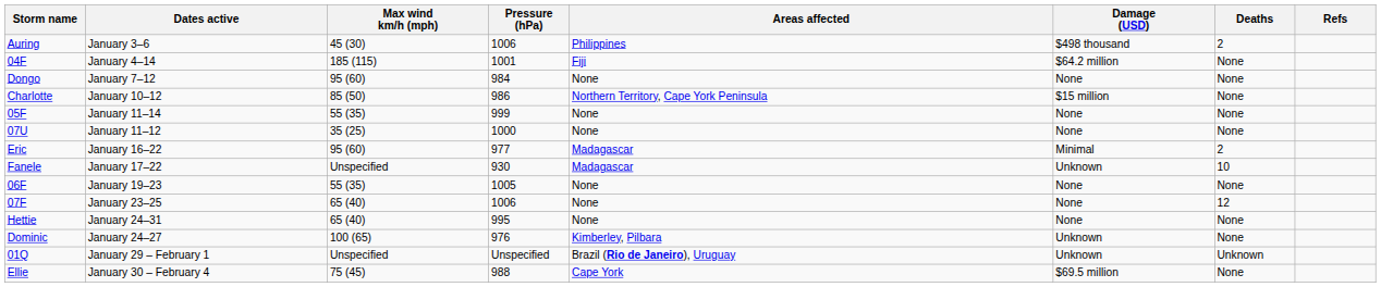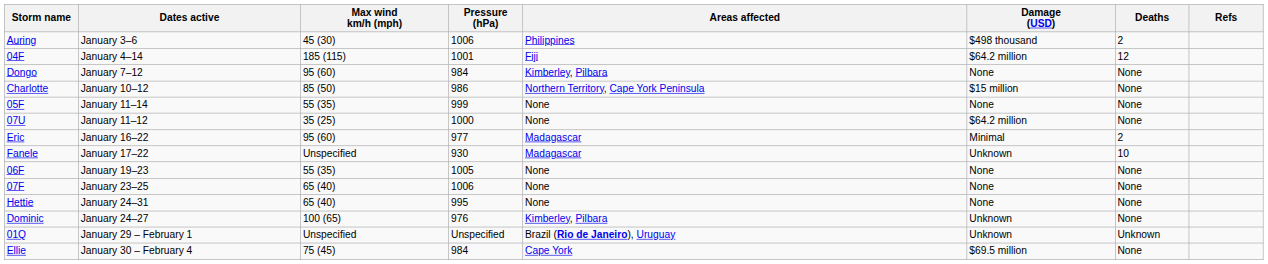04F | Deaths: None -> 12
Dongo | Areas affected: None -> Kimberley, Pilbara
07U | Damage (USD): None -> $64.2 million
07F | Deaths: 12 -> None
Ellie | Pressure (hPa): 988 -> 984
